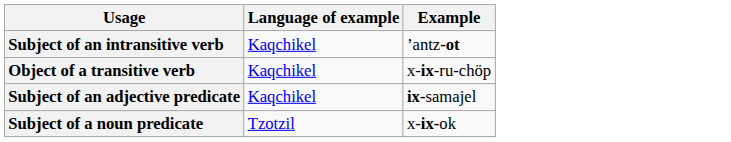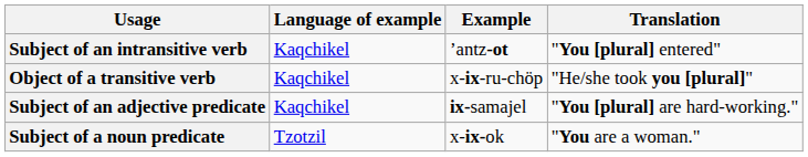+ column: Translation | "You [plural] entered" | "He/she took you [plural]" | "You [plural] are hard-working." | "You are a woman."
